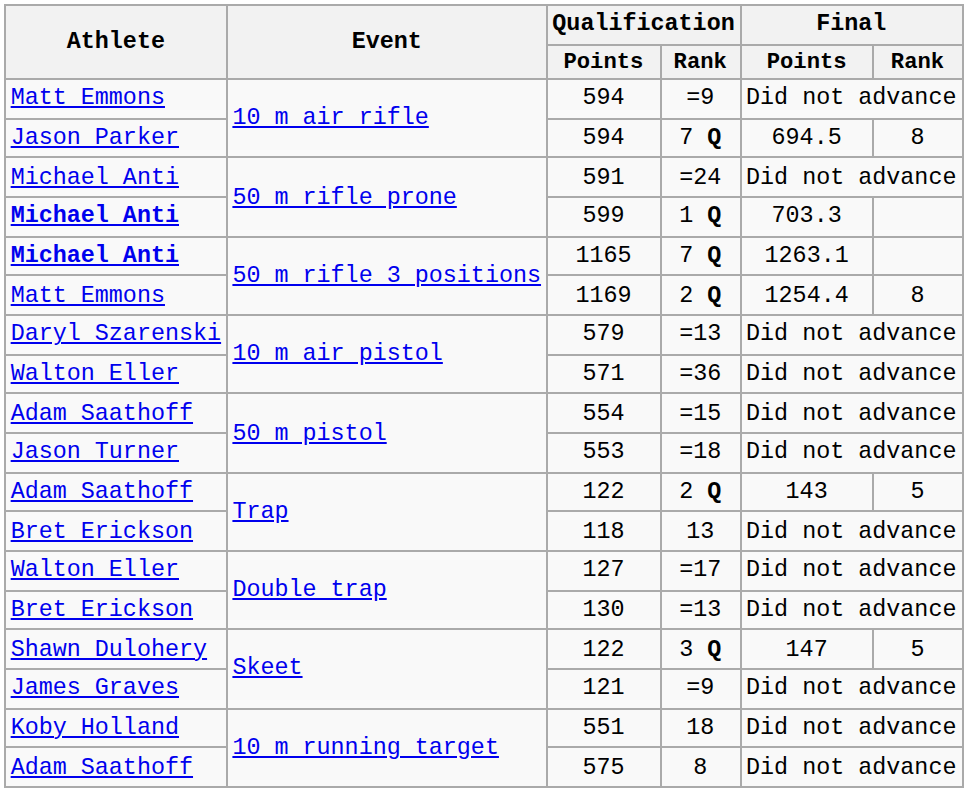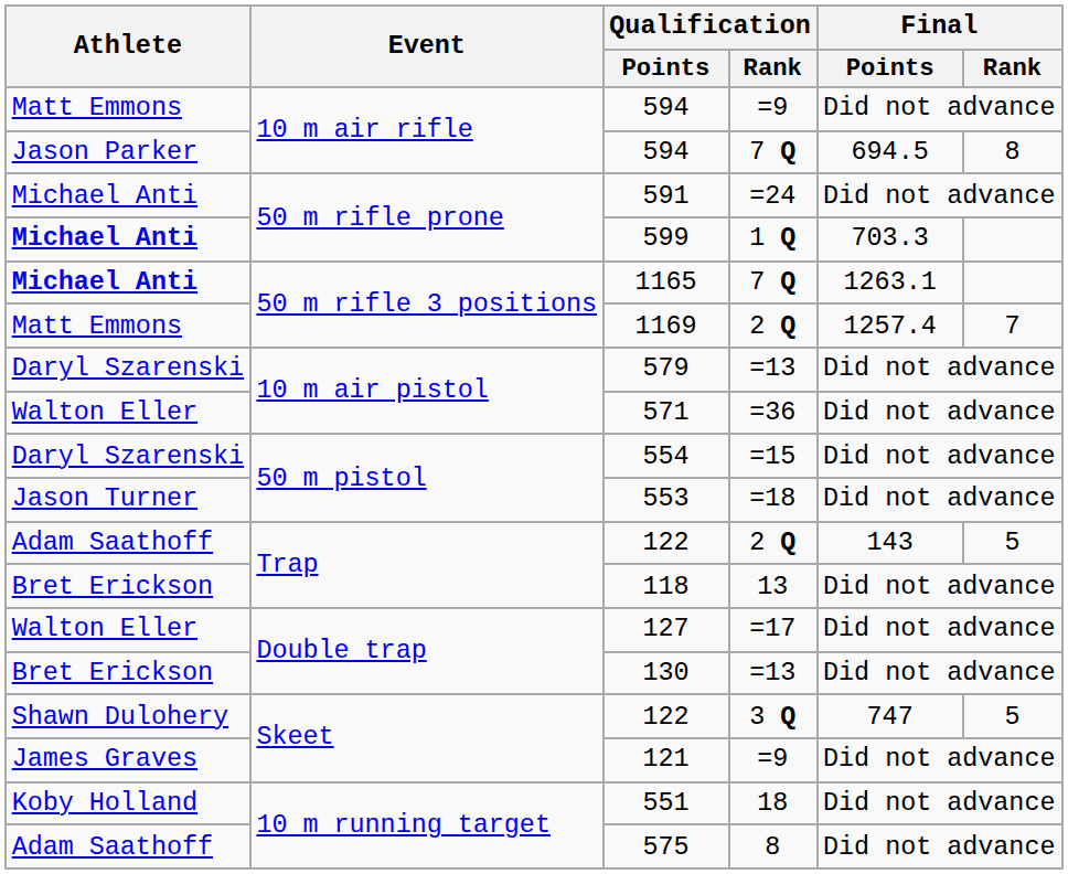1169 | Final / Points: 1254.4 -> 1257.4
1169 | Final / Rank: 8 -> 7
554 | Athlete: Adam Saathoff -> Daryl Szarenski
122 / 3 Q | Final / Points: 147 -> 747
